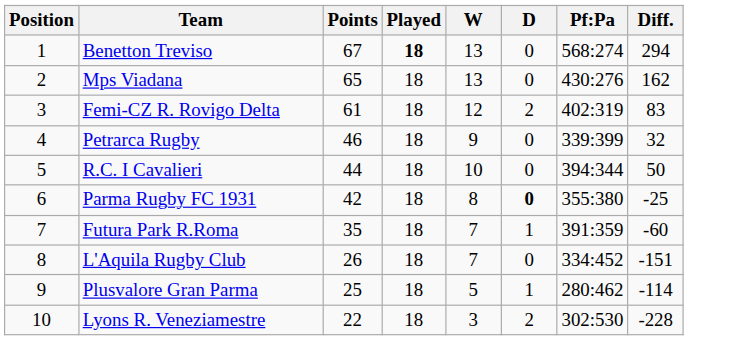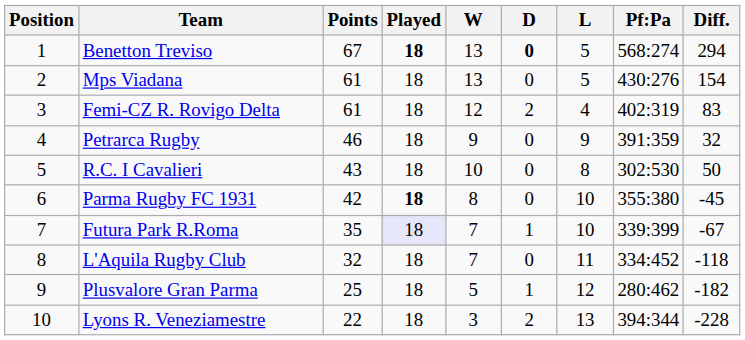+ column: L | 5 | 5 | 4 | 9 | 8 | 10 | 10 | 11 | 12 | 13
Benetton Treviso | D: normal -> bold
Mps Viadana | Points: 65 -> 61
Mps Viadana | Diff.: 162 -> 154
Petrarca Rugby | Pf:Pa: 339:399 -> 391:359
R.C. I Cavalieri | Points: 44 -> 43
R.C. I Cavalieri | Pf:Pa: 394:344 -> 302:530
Parma Rugby FC 1931 | Played: normal -> bold
Parma Rugby FC 1931 | D: bold -> normal
Parma Rugby FC 1931 | Diff.: -25 -> -45
Futura Park R.Roma | Played: no background -> lavender background
Futura Park R.Roma | Pf:Pa: 391:359 -> 339:399
Futura Park R.Roma | Diff.: -60 -> -67
L'Aquila Rugby Club | Points: 26 -> 32
L'Aquila Rugby Club | Diff.: -151 -> -118
Plusvalore Gran Parma | Diff.: -114 -> -182
Lyons R. Veneziamestre | Pf:Pa: 302:530 -> 394:344
